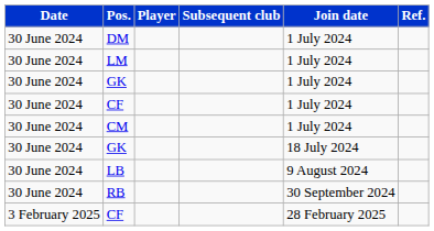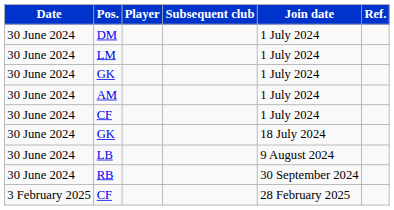+ row: 30 June 2024 | AM | 1 July 2024
- row: 30 June 2024 | CM | 1 July 2024
